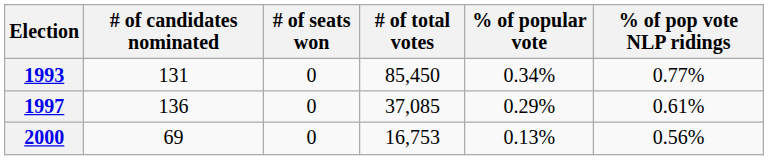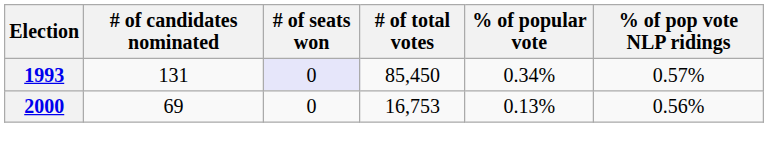1993 | # of seats won: no background -> lavender background
1993 | % of pop vote NLP ridings: 0.77% -> 0.57%
- row: 1997 | 136 | 0 | 37,085 | 0.29% | 0.61%
